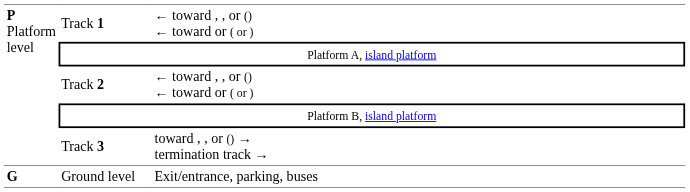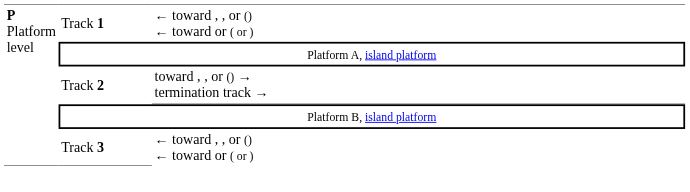Track 2 | column 3: ← toward , , or () ← toward or ( or ) -> toward , , or () → termination track →
Track 3 | column 3: toward , , or () → termination track → -> ← toward , , or () ← toward or ( or )
- row: G | Ground level | Exit/entrance, parking, buses
